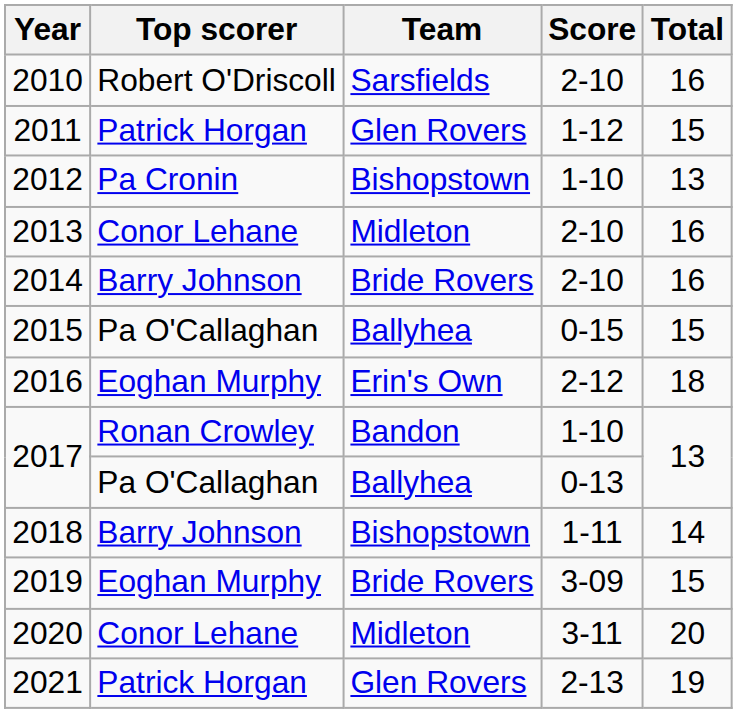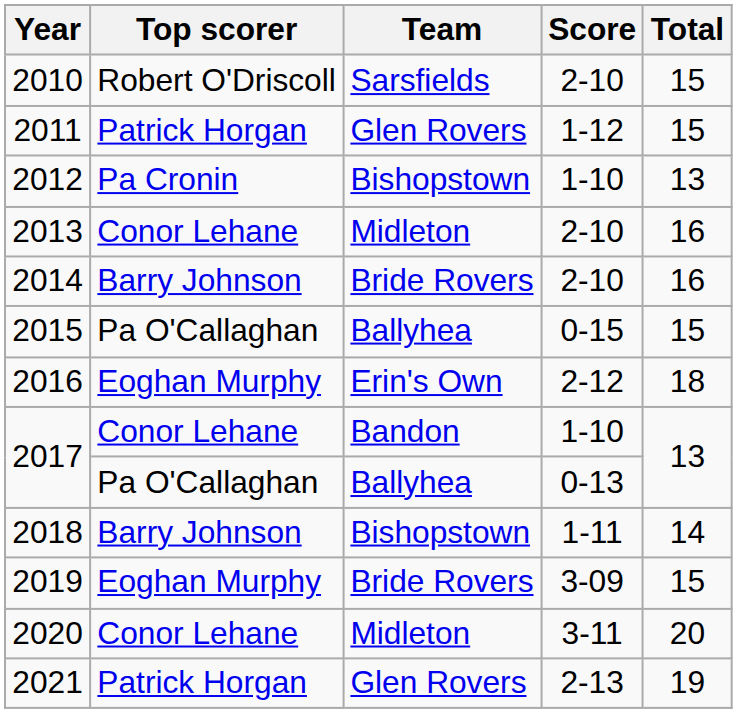2010 | Total: 16 -> 15
2017 / 1-10 | Top scorer: Ronan Crowley -> Conor Lehane
